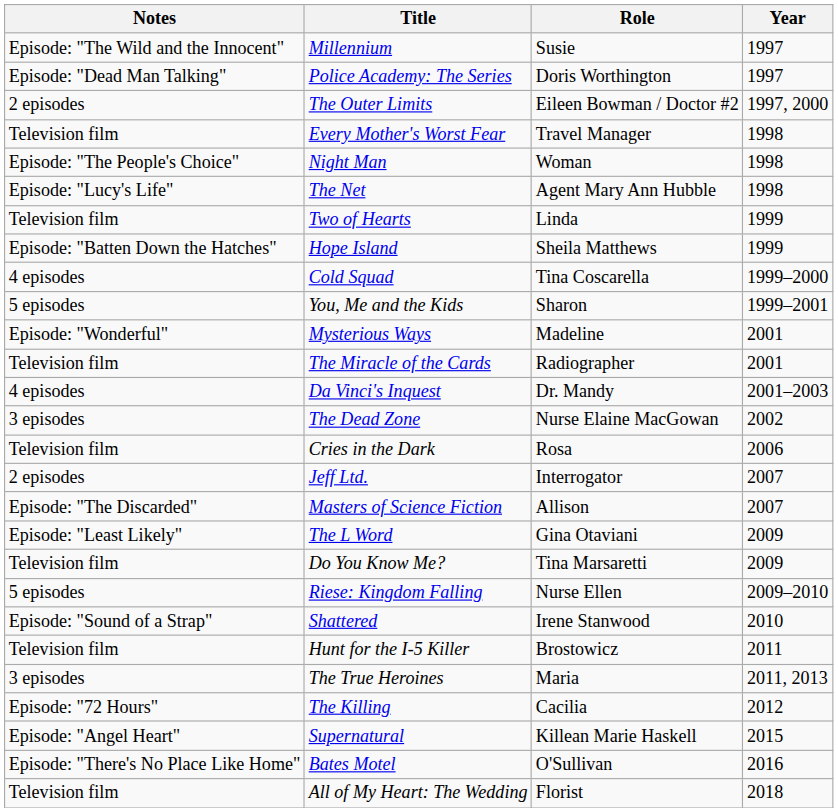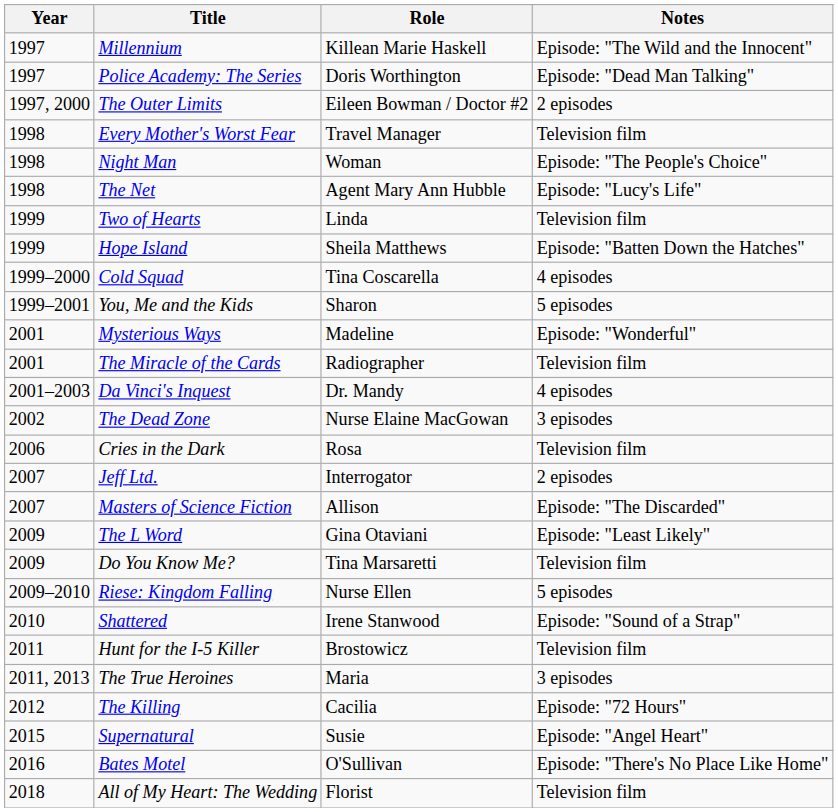columns swapped: Year <-> Notes
Millennium | Role: Susie -> Killean Marie Haskell
Supernatural | Role: Killean Marie Haskell -> Susie
